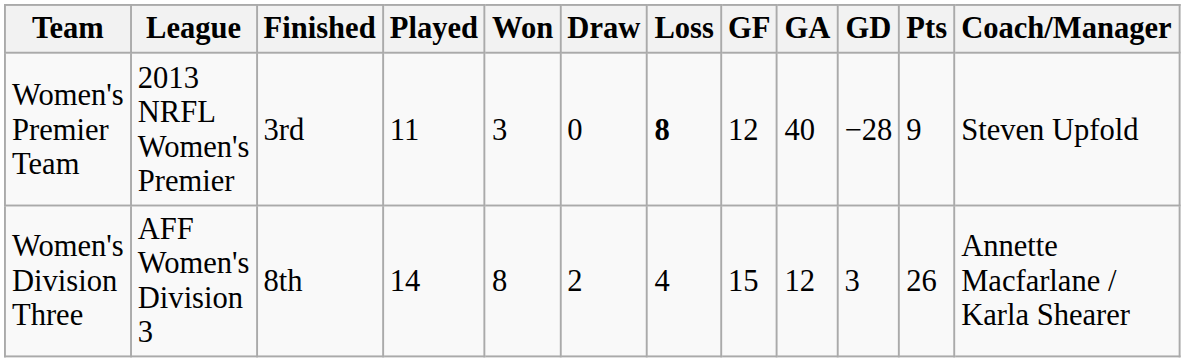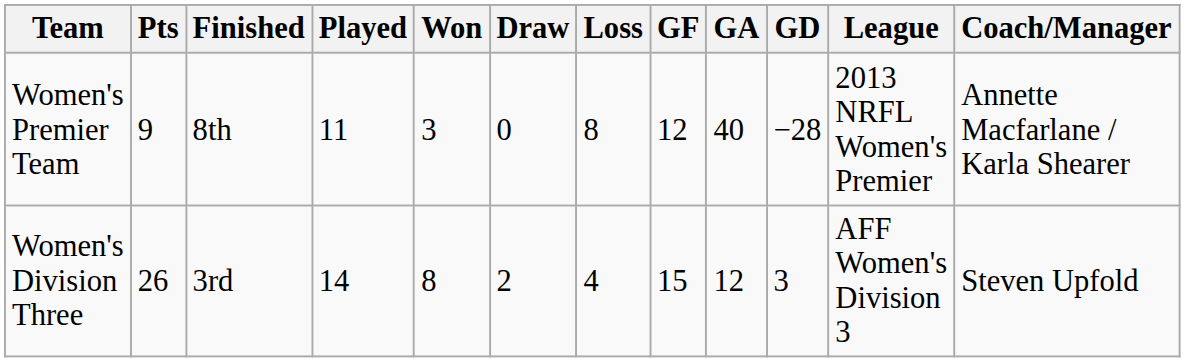columns swapped: League <-> Pts
Women's Premier Team | Finished: 3rd -> 8th
Women's Premier Team | Loss: bold -> normal
Women's Premier Team | Coach/Manager: Steven Upfold -> Annette Macfarlane / Karla Shearer
Women's Division Three | Finished: 8th -> 3rd
Women's Division Three | Coach/Manager: Annette Macfarlane / Karla Shearer -> Steven Upfold
